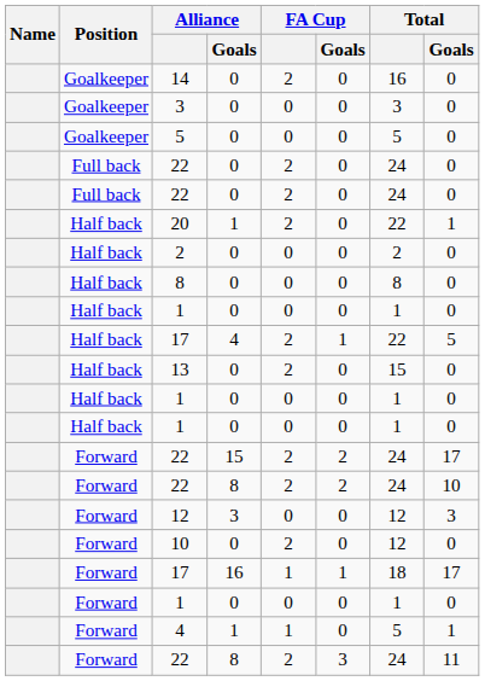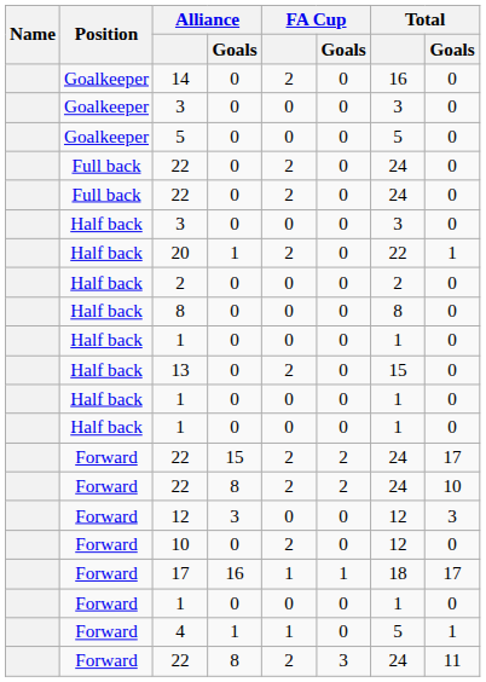+ row: Half back | 3 | 0 | 0 | 0 | 3 | 0
- row: Half back | 17 | 4 | 2 | 1 | 22 | 5
